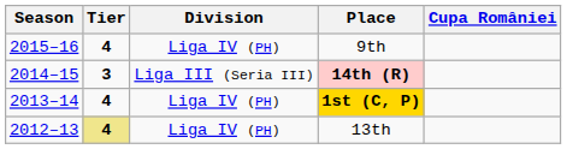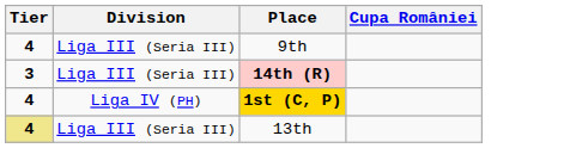- column: Season | 2015–16 | 2014–15 | 2013–14 | 2012–13
9th | Division: Liga IV (PH) -> Liga III (Seria III)
13th | Division: Liga IV (PH) -> Liga III (Seria III)
